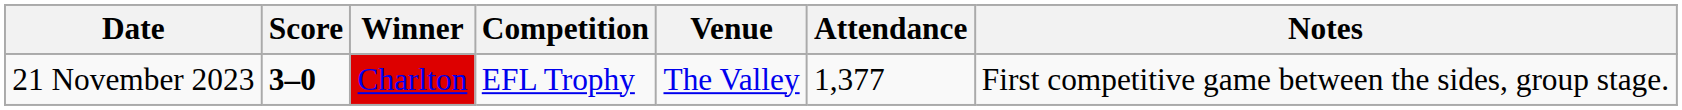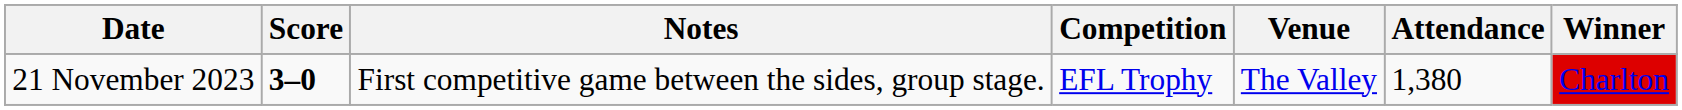columns swapped: Winner <-> Notes
21 November 2023 | Attendance: 1,377 -> 1,380
